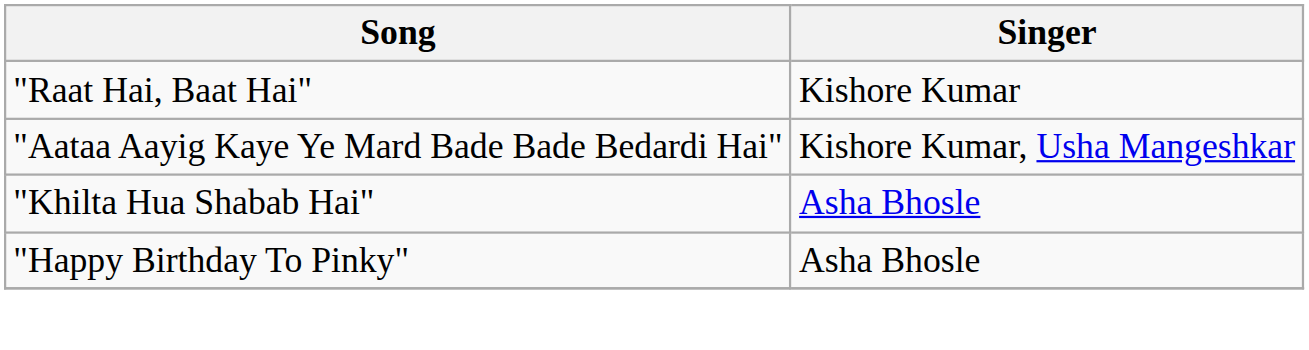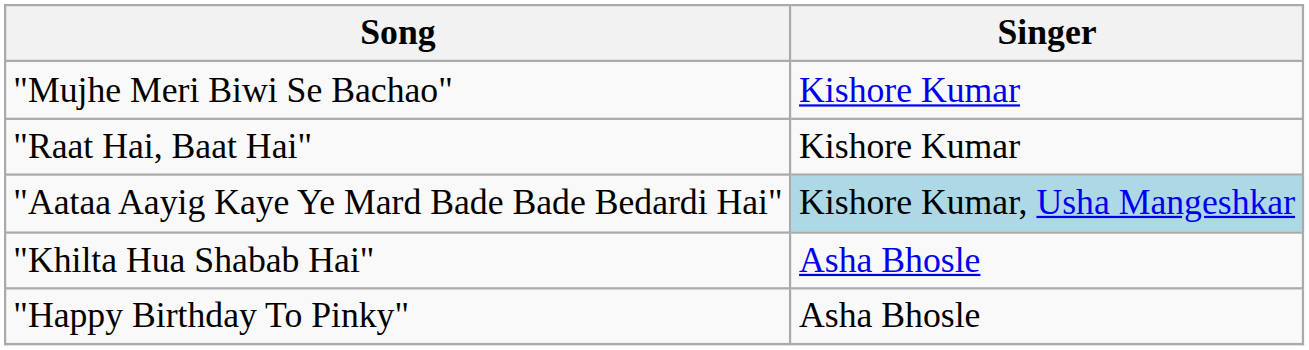+ row: "Mujhe Meri Biwi Se Bachao" | Kishore Kumar
"Aataa Aayig Kaye Ye Mard Bade Bade Bedardi Hai" | Singer: no background -> lightblue background
